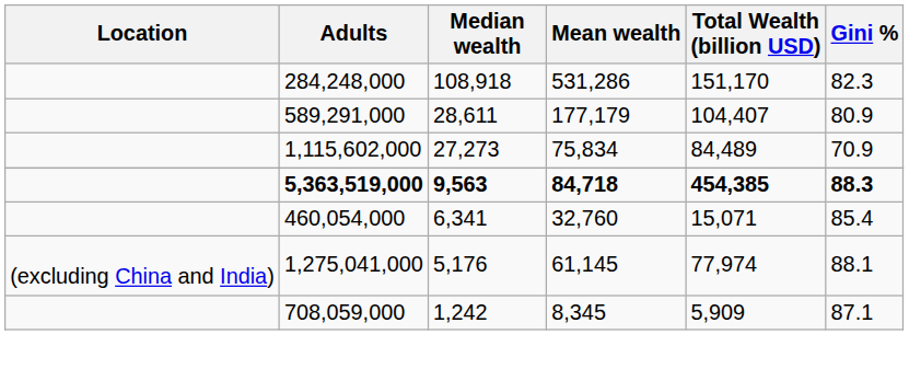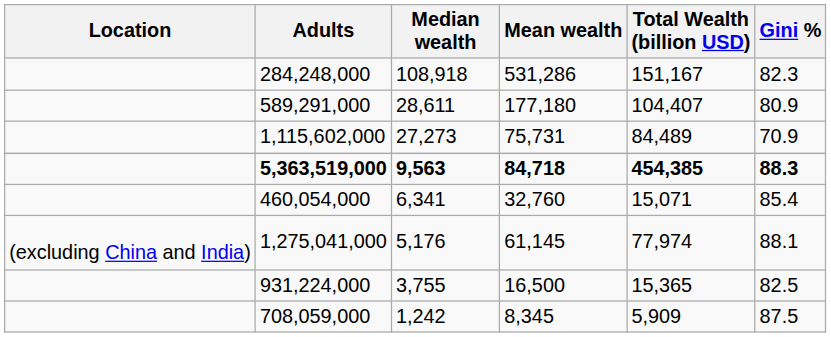284,248,000 | Total Wealth (billion USD): 151,170 -> 151,167
589,291,000 | Mean wealth: 177,179 -> 177,180
1,115,602,000 | Mean wealth: 75,834 -> 75,731
+ row: 931,224,000 | 3,755 | 16,500 | 15,365 | 82.5
708,059,000 | Gini %: 87.1 -> 87.5
